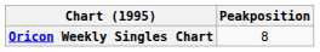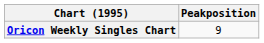Oricon Weekly Singles Chart | Peakposition: 8 -> 9
